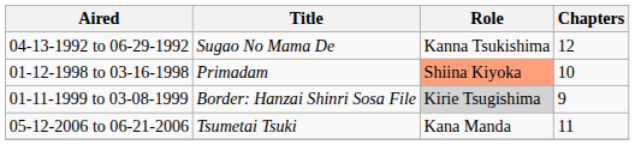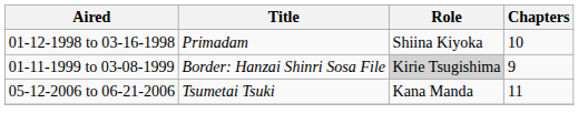- row: 04-13-1992 to 06-29-1992 | Sugao No Mama De | Kanna Tsukishima | 12
01-12-1998 to 03-16-1998 | Role: lightsalmon background -> no background
